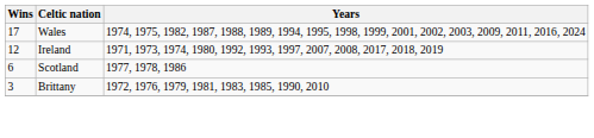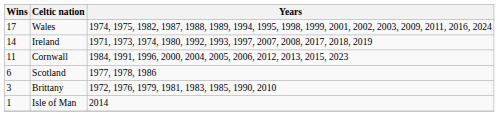Ireland | Wins: 12 -> 14
+ row: 11 | Cornwall | 1984, 1991, 1996, 2000, 2004, 2005, 2006, 2012, 2013, 2015, 2023
+ row: 1 | Isle of Man | 2014
